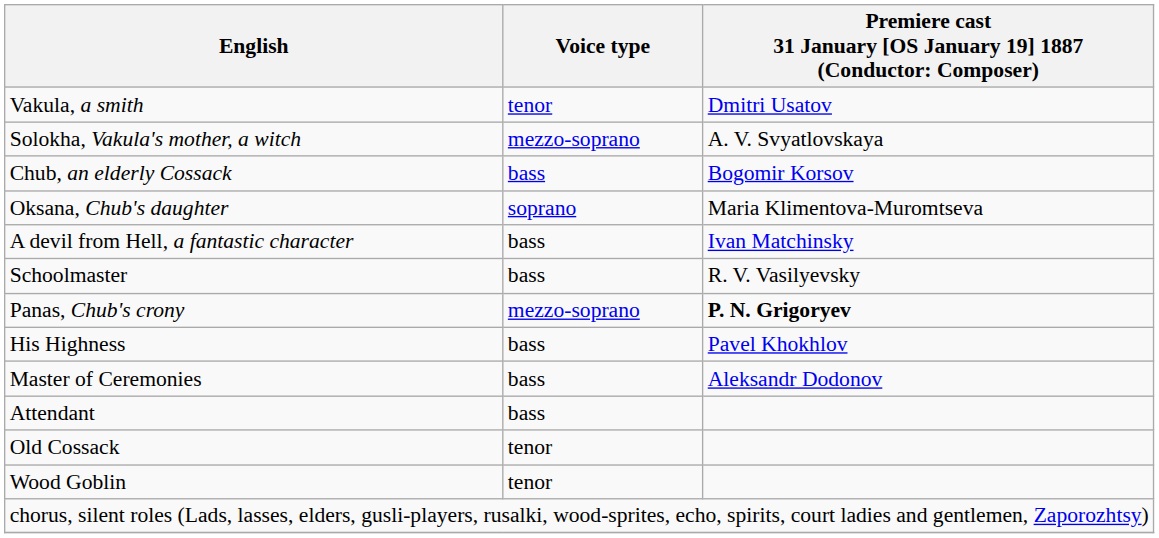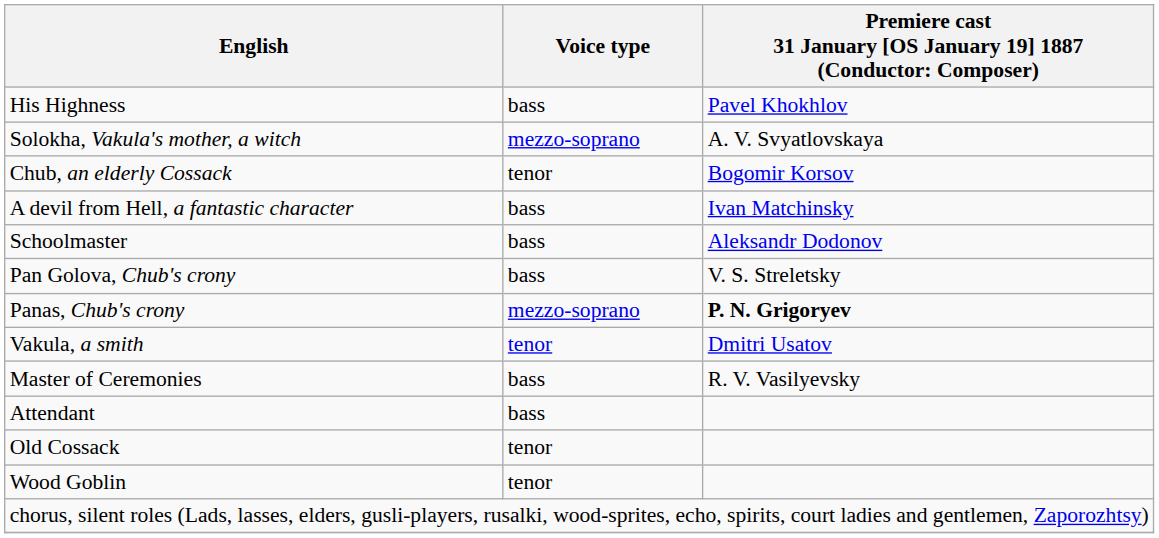rows swapped: Vakula, a smith <-> His Highness
Chub, an elderly Cossack | Voice type: bass -> tenor
- row: Oksana, Chub's daughter | soprano | Maria Klimentova-Muromtseva
Schoolmaster | column 3: R. V. Vasilyevsky -> Aleksandr Dodonov
+ row: Pan Golova, Chub's crony | bass | V. S. Streletsky
Master of Ceremonies | column 3: Aleksandr Dodonov -> R. V. Vasilyevsky
